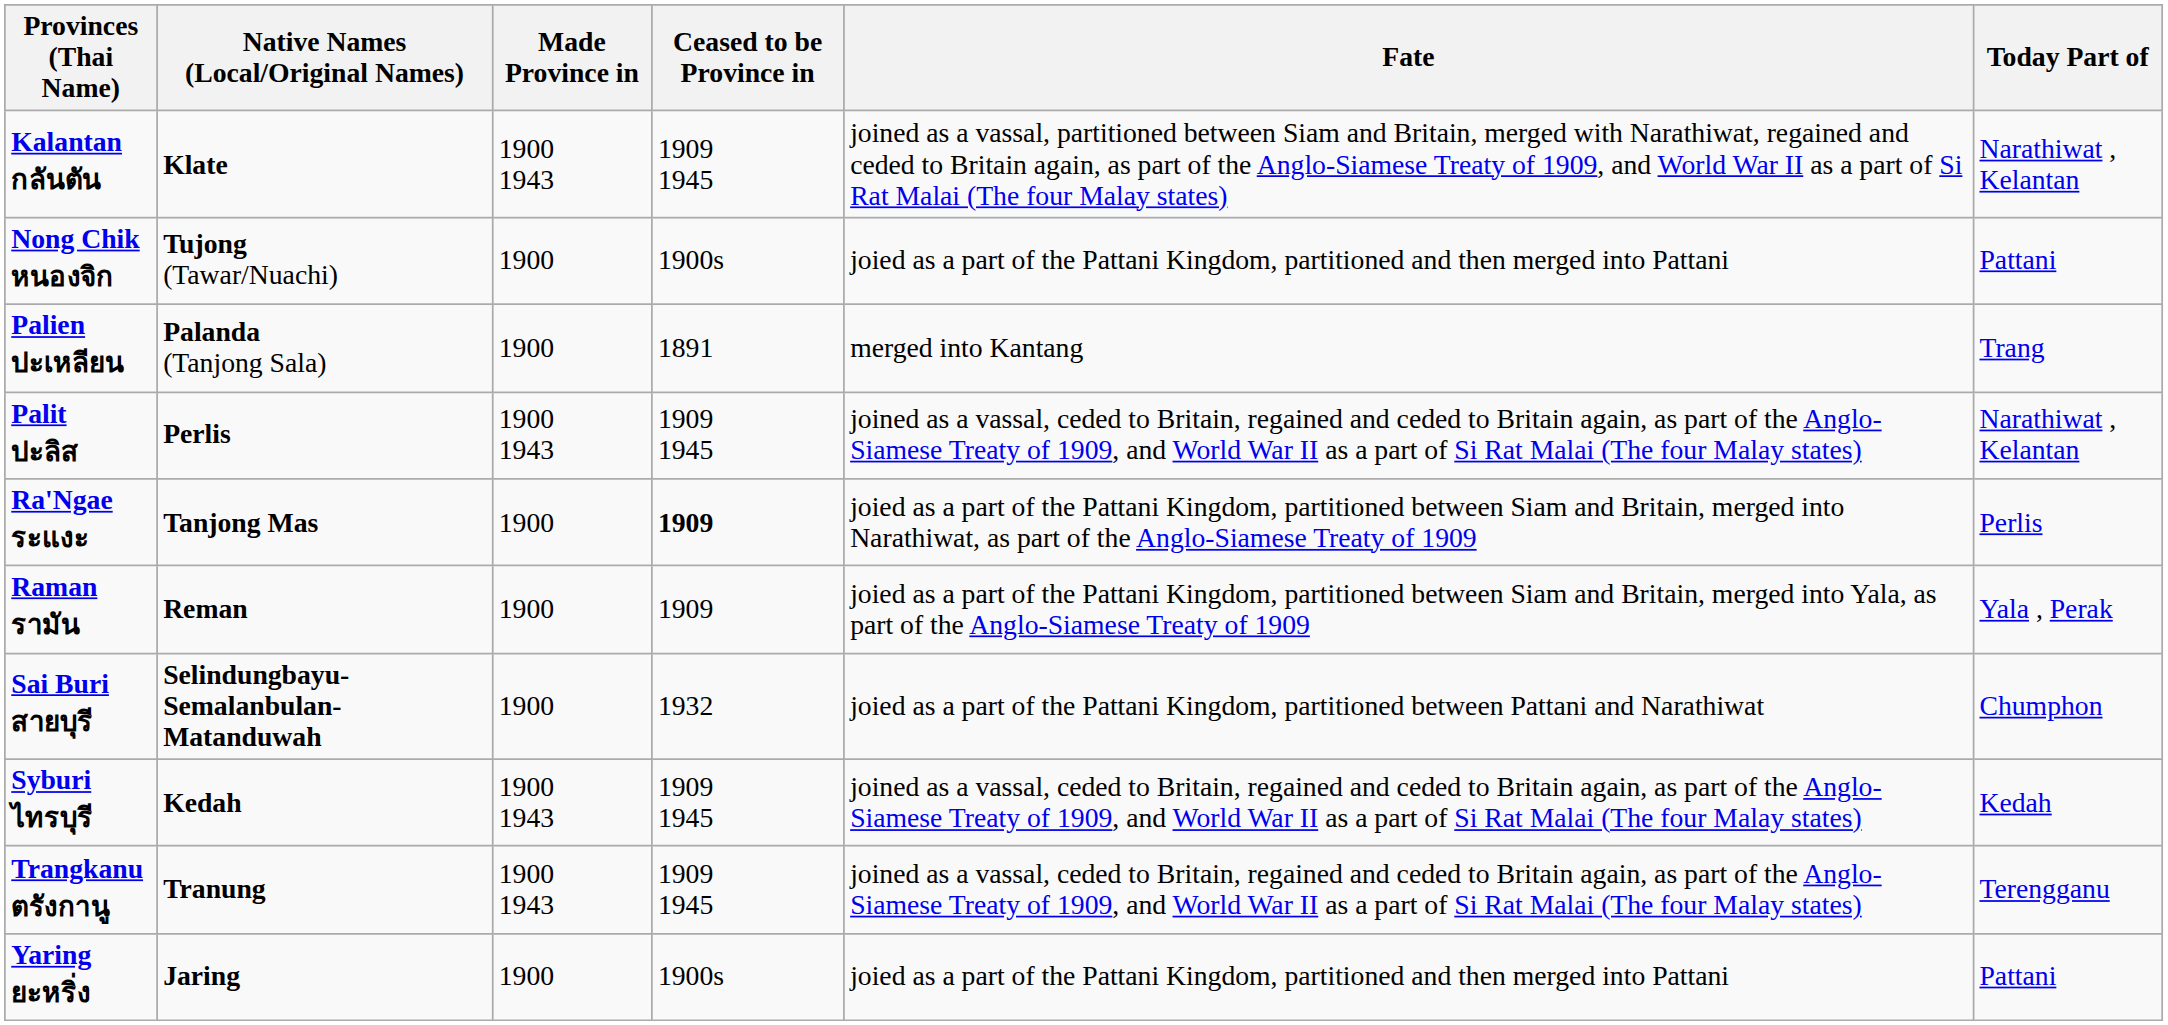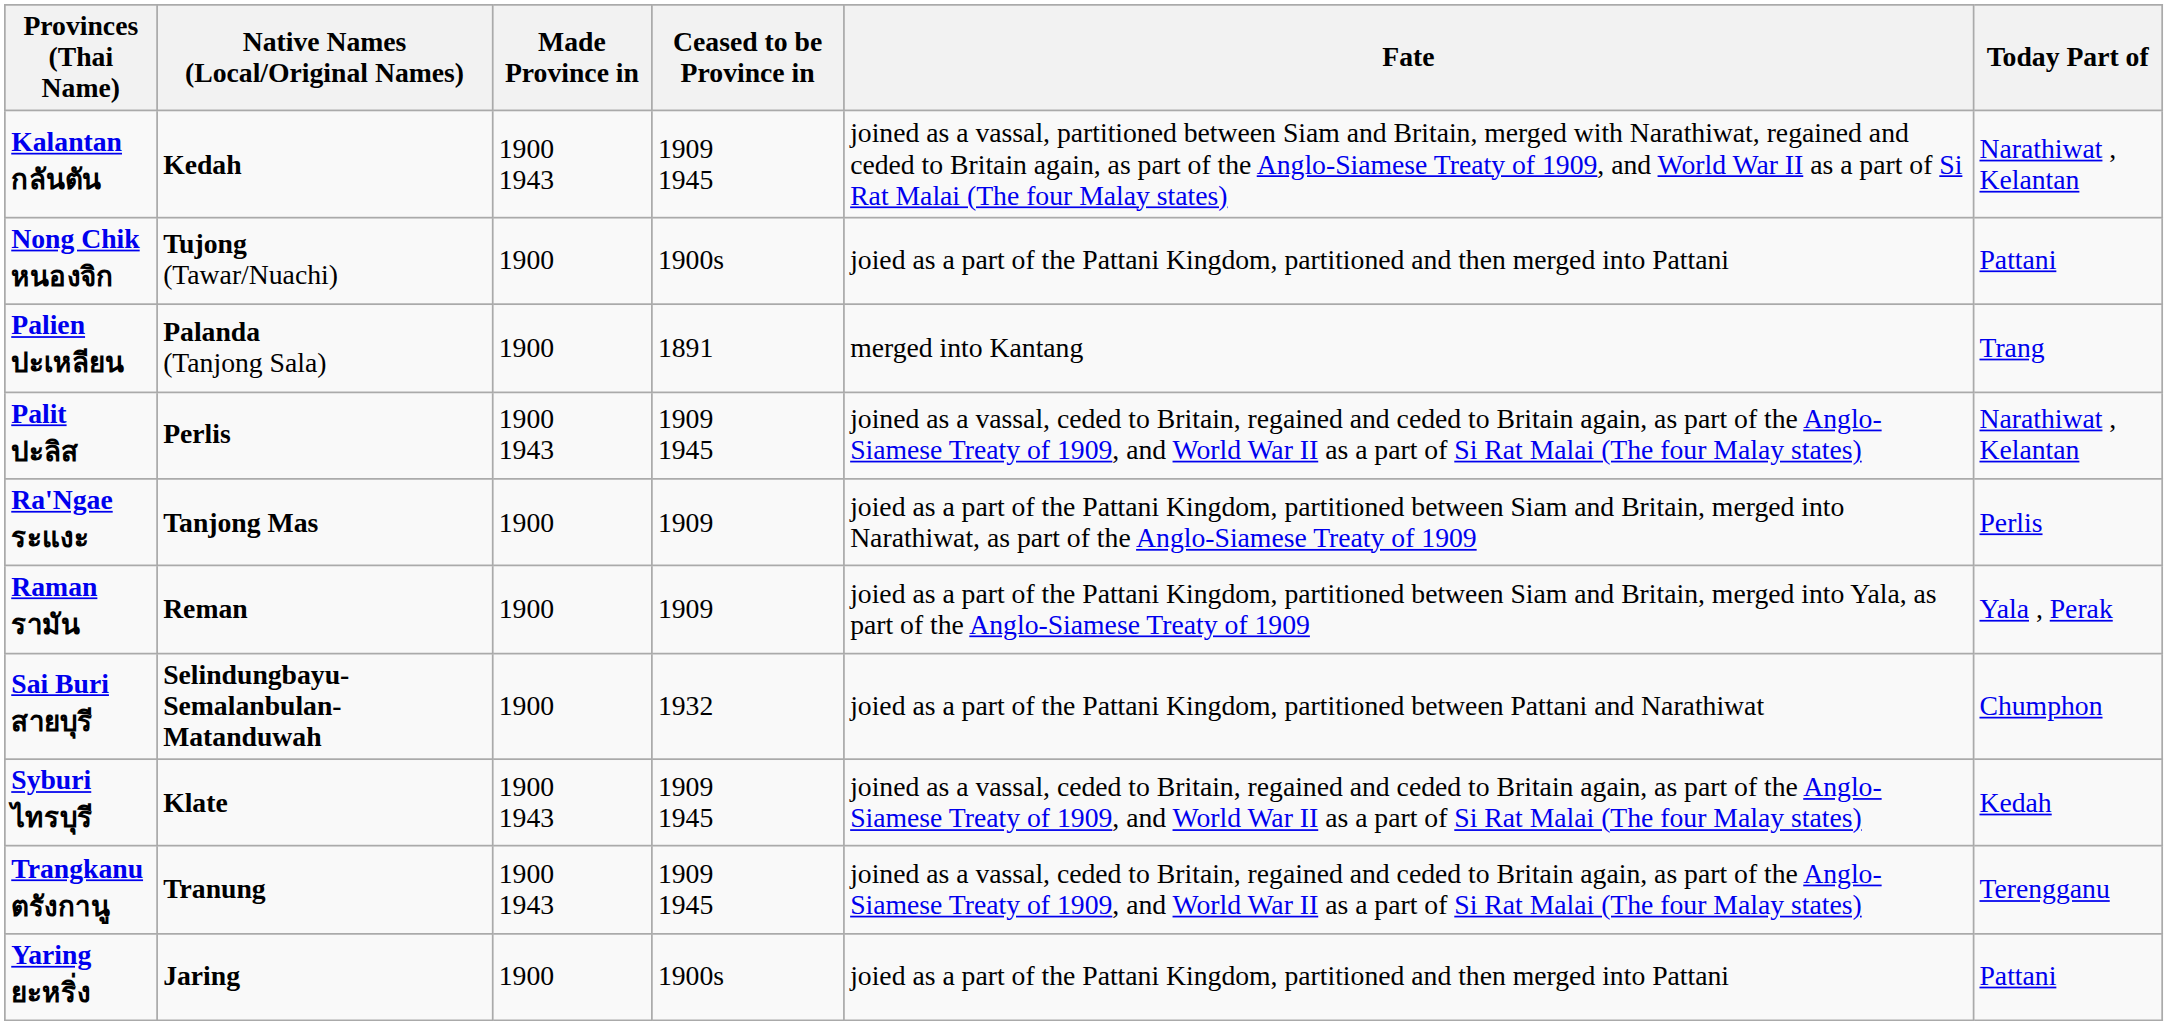Kalantan กลันตัน | Native Names (Local/Original Names): Klate -> Kedah
Ra'Ngae ระแงะ | Ceased to be Province in: bold -> normal
Syburi ไทรบุรี | Native Names (Local/Original Names): Kedah -> Klate
